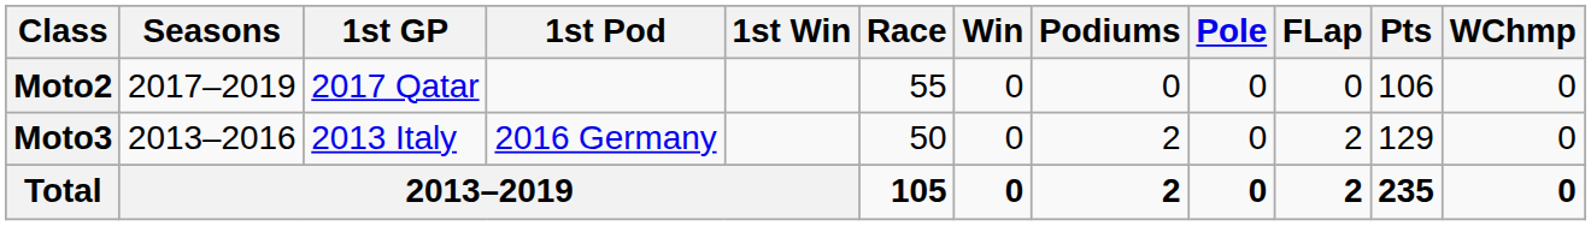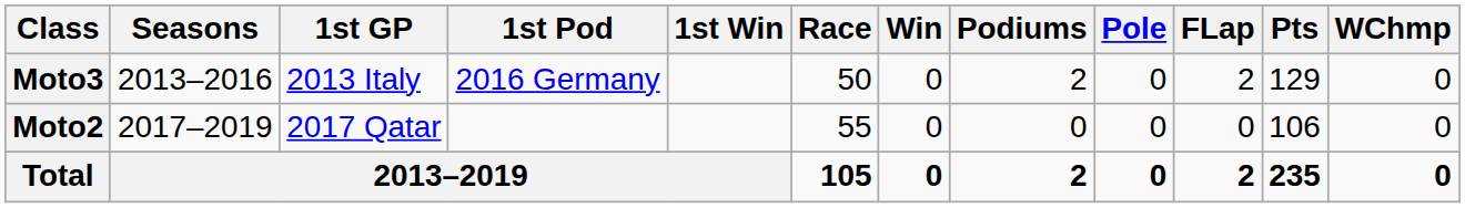rows swapped: Moto3 <-> Moto2
